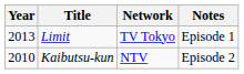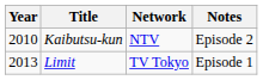rows swapped: Kaibutsu-kun <-> Limit
